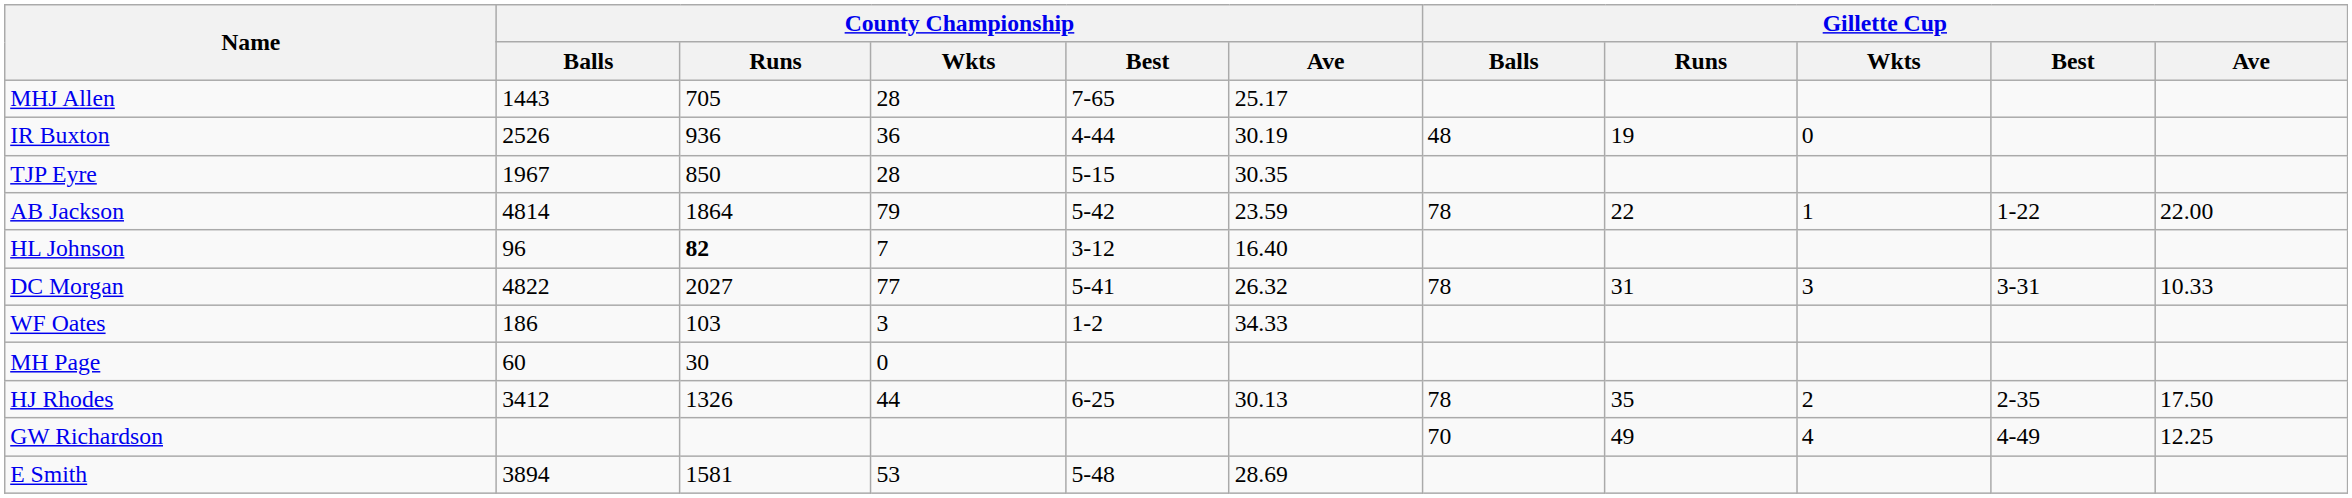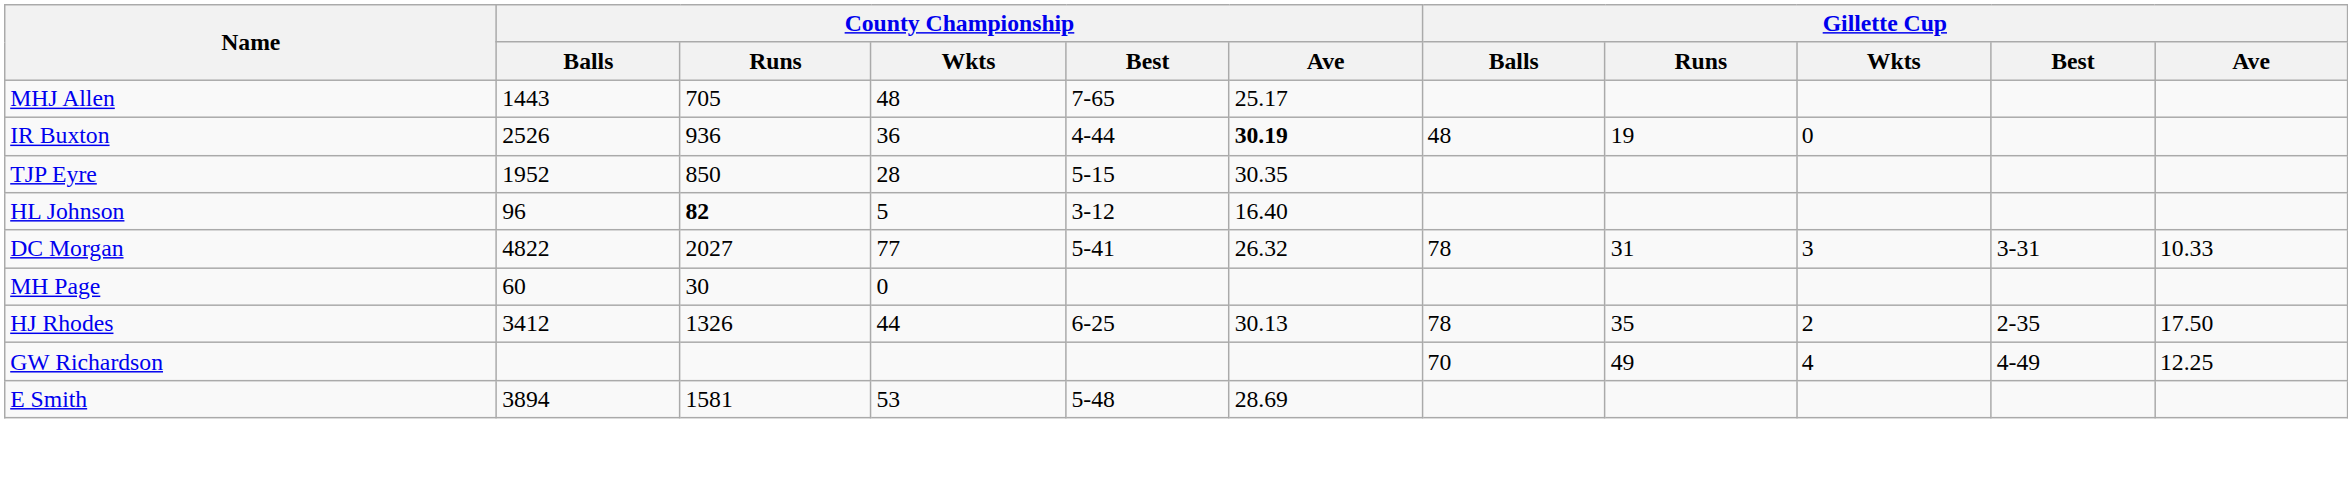MHJ Allen | County Championship / Wkts: 28 -> 48
IR Buxton | County Championship / Ave: normal -> bold
TJP Eyre | County Championship / Balls: 1967 -> 1952
- row: AB Jackson | 4814 | 1864 | 79 | 5-42 | 23.59 | 78 | 22 | 1 | 1-22 | 22.00
HL Johnson | County Championship / Wkts: 7 -> 5
- row: WF Oates | 186 | 103 | 3 | 1-2 | 34.33
